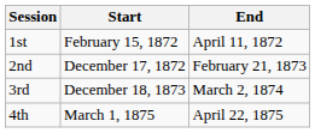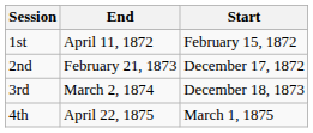columns swapped: Start <-> End
